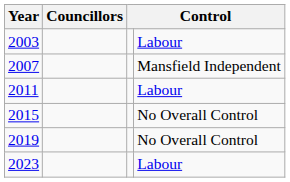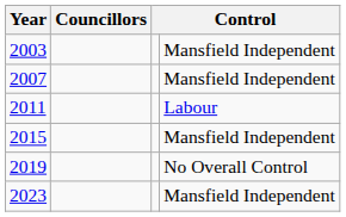2003 | column 4: Labour -> Mansfield Independent
2015 | column 4: No Overall Control -> Mansfield Independent
2023 | column 4: Labour -> Mansfield Independent
